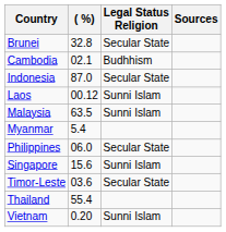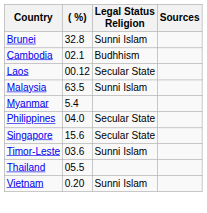Brunei | Legal Status Religion: Secular State -> Sunni Islam
- row: Indonesia | 87.0 | Secular State
Laos | Legal Status Religion: Sunni Islam -> Secular State
Philippines | ( %): 06.0 -> 04.0
Singapore | Legal Status Religion: Sunni Islam -> Secular State
Timor-Leste | Legal Status Religion: Secular State -> Sunni Islam
Thailand | ( %): 55.4 -> 05.5
